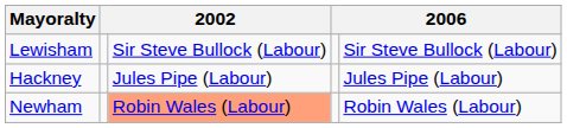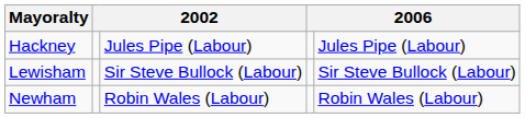rows swapped: Hackney <-> Lewisham
Newham | column 3: lightsalmon background -> no background
